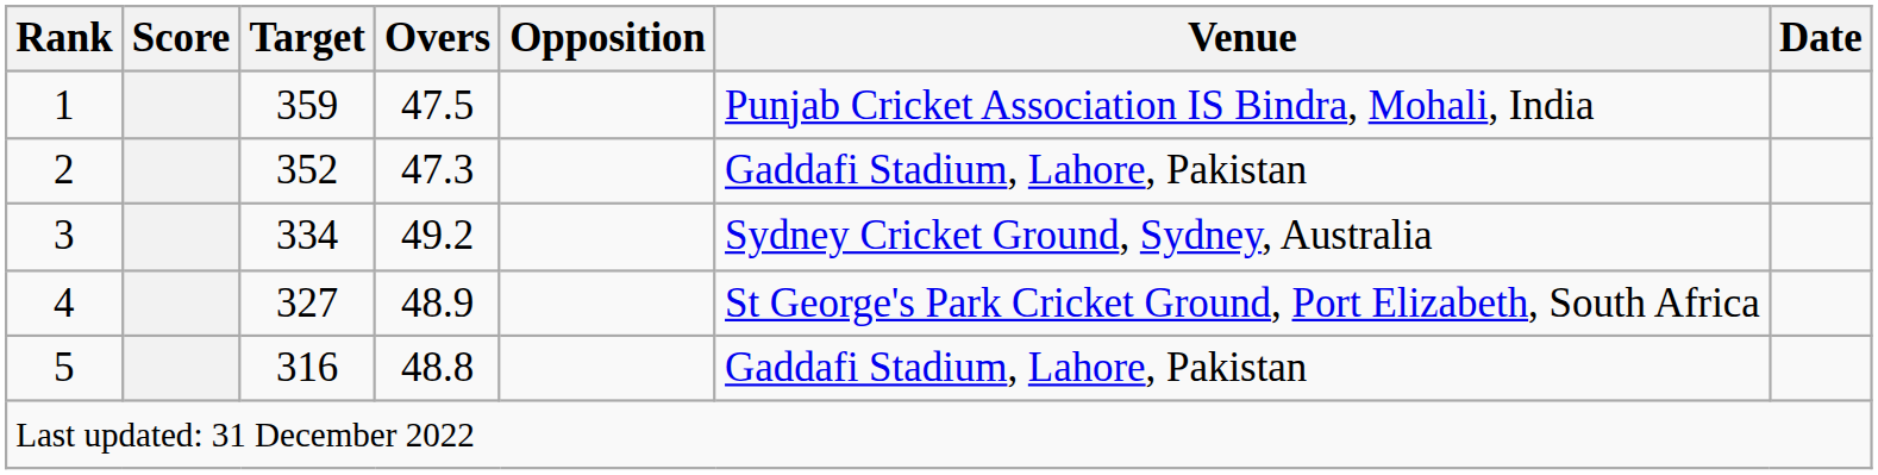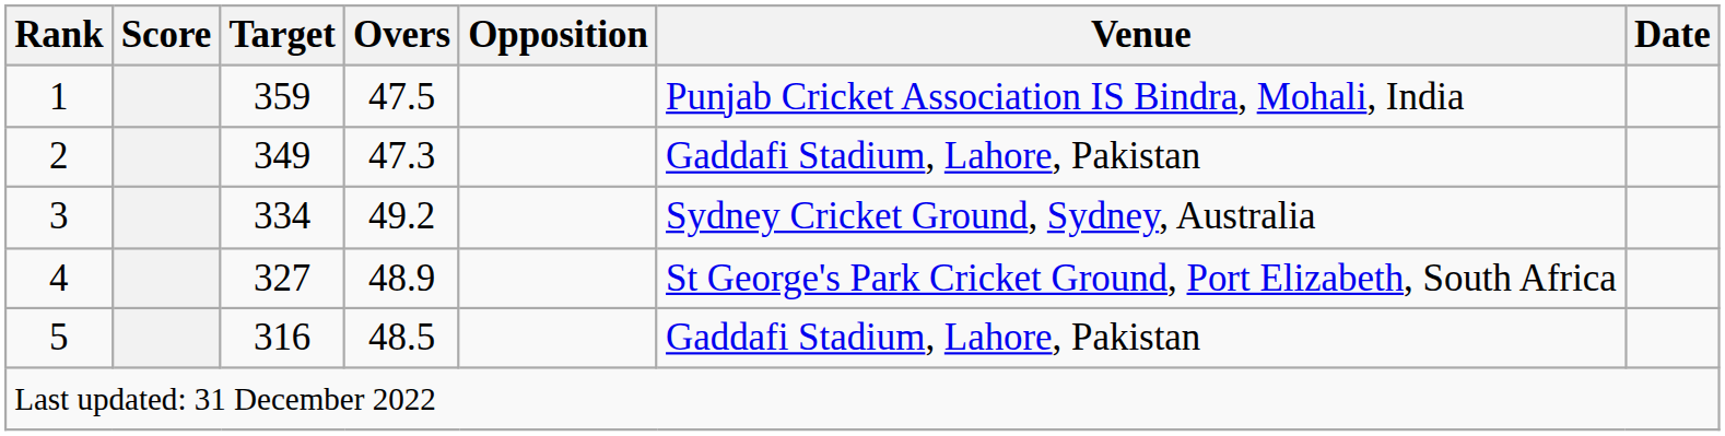2 | Target: 352 -> 349
5 | Overs: 48.8 -> 48.5
